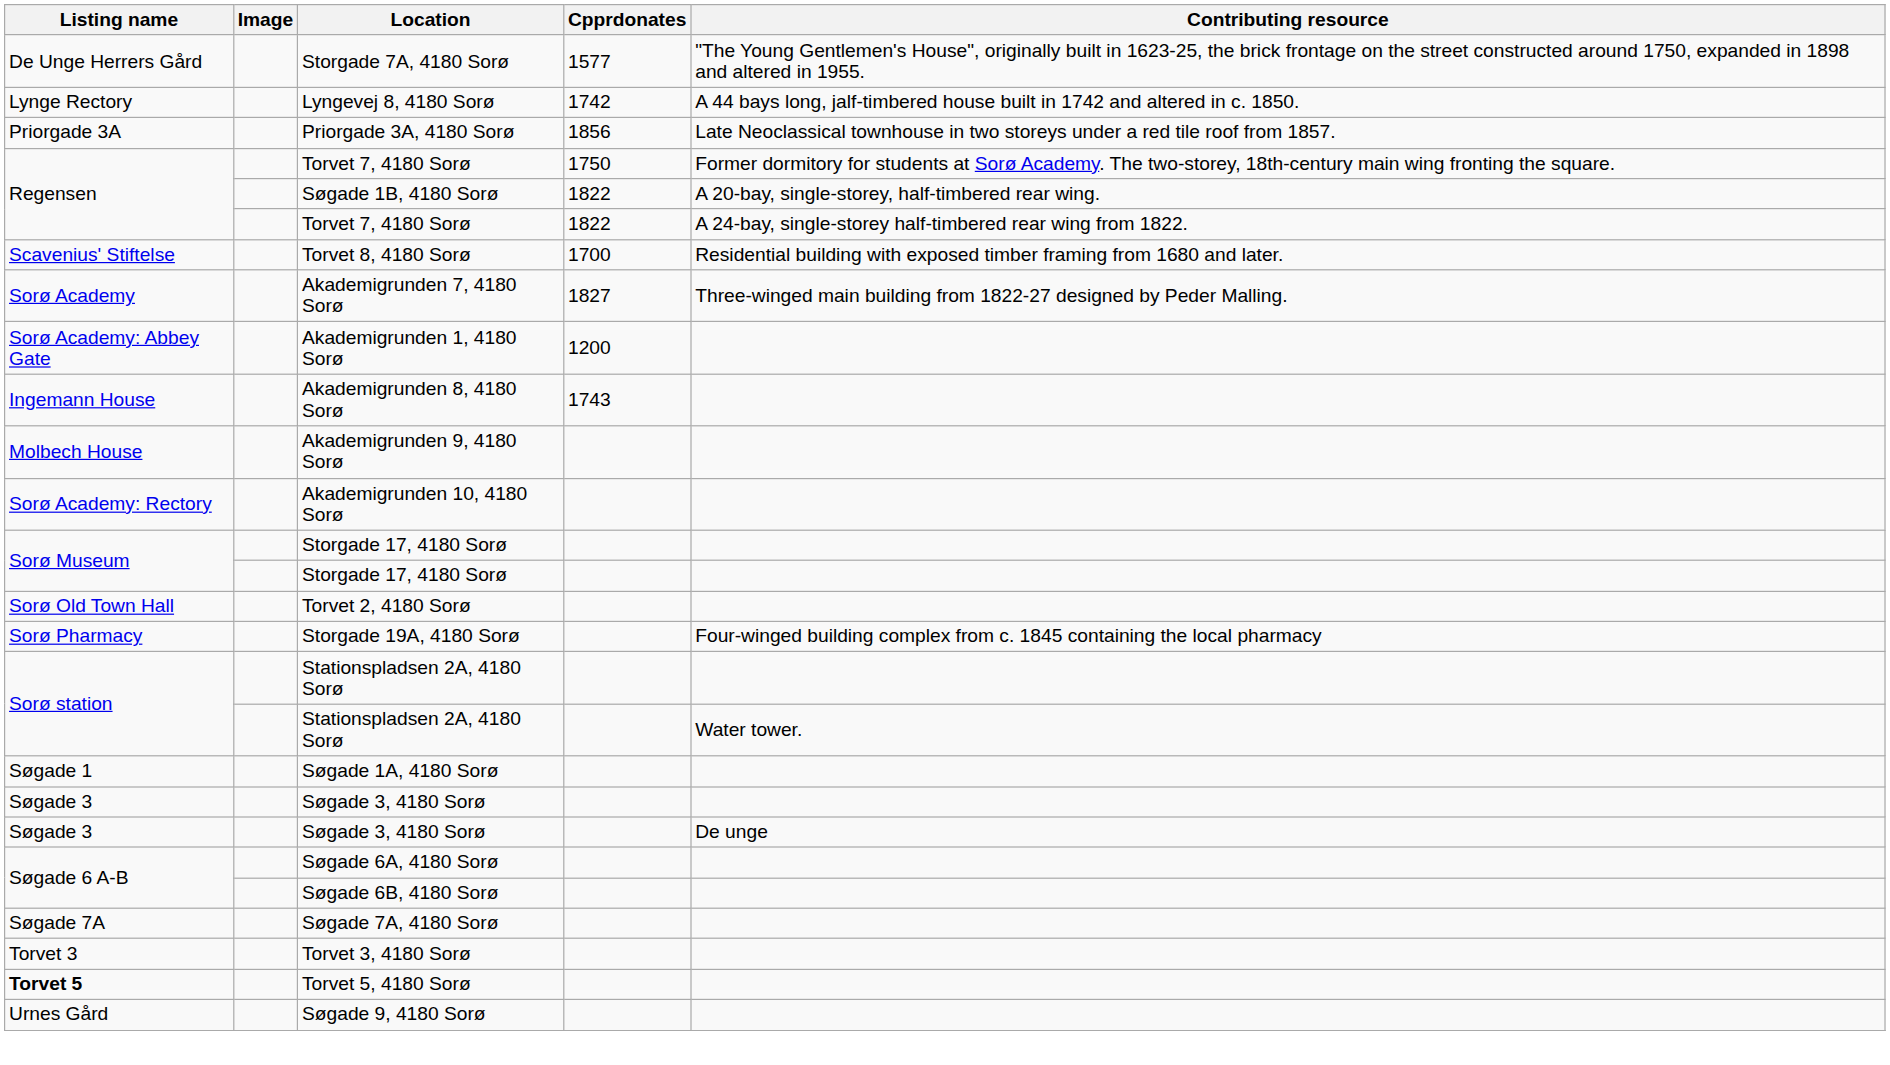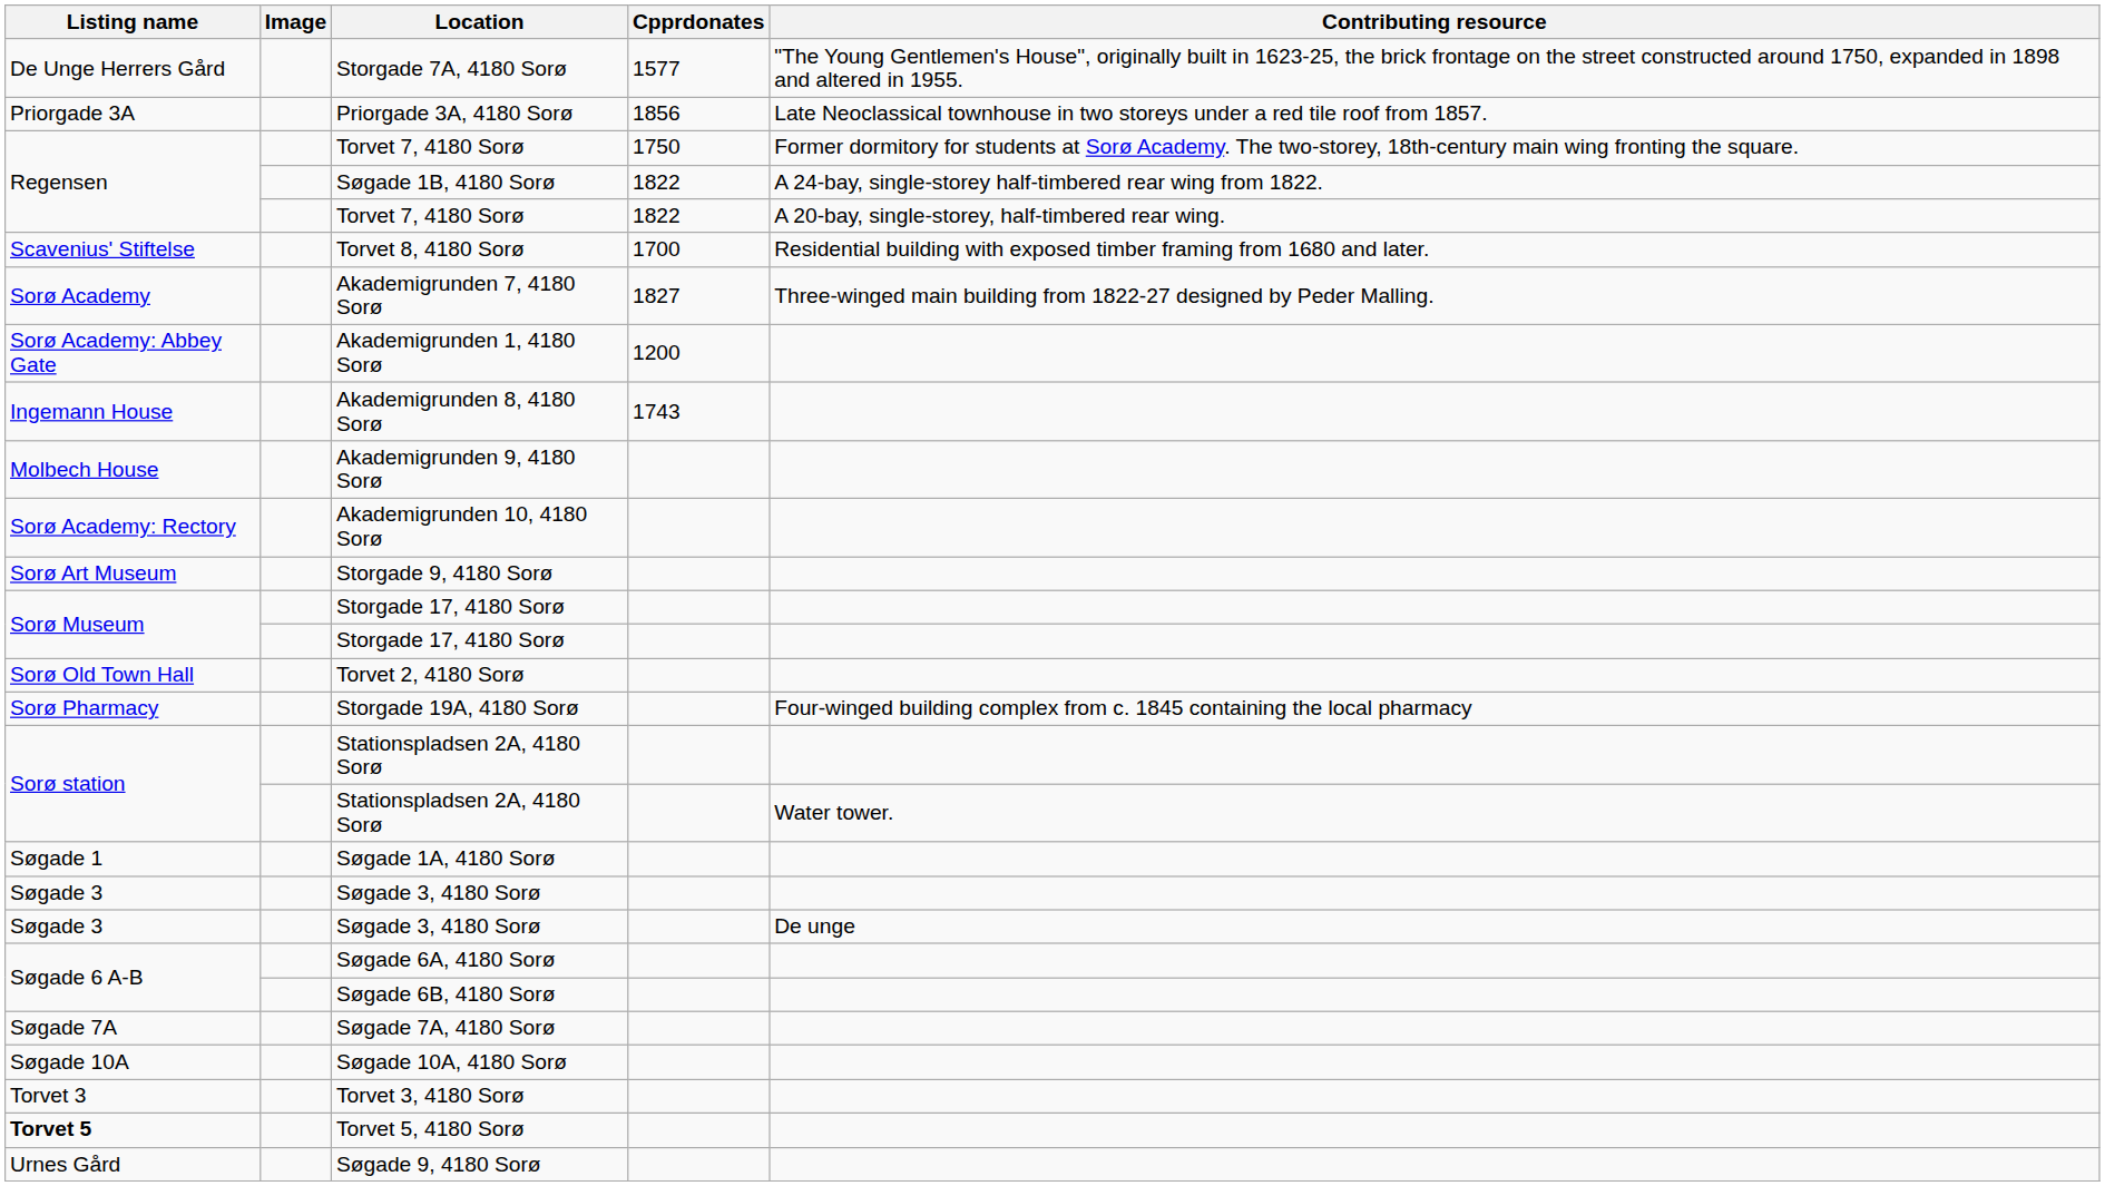- row: Lynge Rectory | Lyngevej 8, 4180 Sorø | 1742 | A 44 bays long, jalf-timbered house built in 1742 and altered in c. 1850.
Søgade 1B, 4180 Sorø | Contributing resource: A 20-bay, single-storey, half-timbered rear wing. -> A 24-bay, single-storey half-timbered rear wing from 1822.
Torvet 7, 4180 Sorø / 1822 | Contributing resource: A 24-bay, single-storey half-timbered rear wing from 1822. -> A 20-bay, single-storey, half-timbered rear wing.
+ row: Sorø Art Museum | Storgade 9, 4180 Sorø
+ row: Søgade 10A | Søgade 10A, 4180 Sorø
